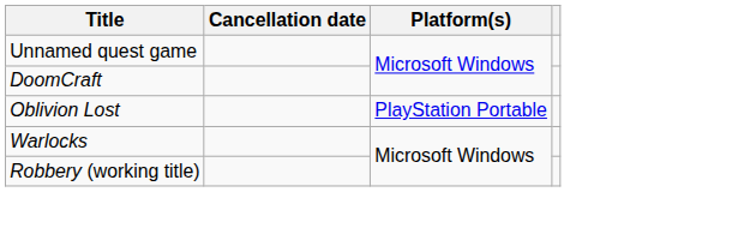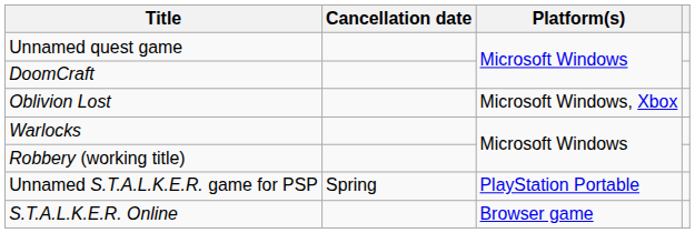Oblivion Lost | Platform(s): PlayStation Portable -> Microsoft Windows, Xbox
+ row: Unnamed S.T.A.L.K.E.R. game for PSP | Spring | PlayStation Portable
+ row: S.T.A.L.K.E.R. Online | Browser game
